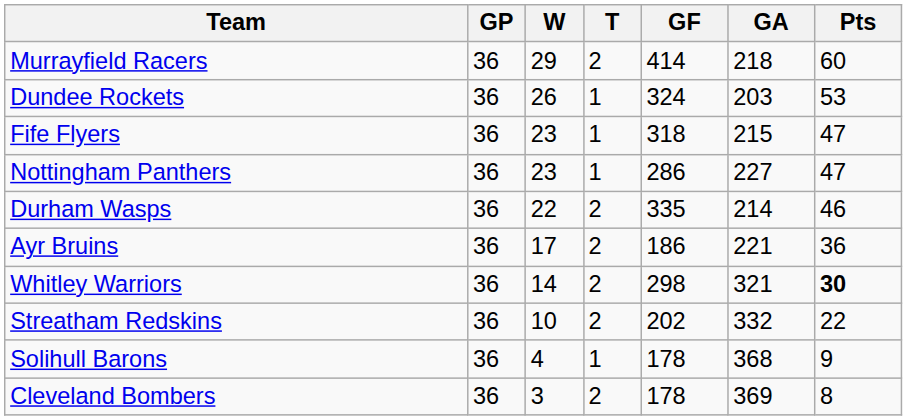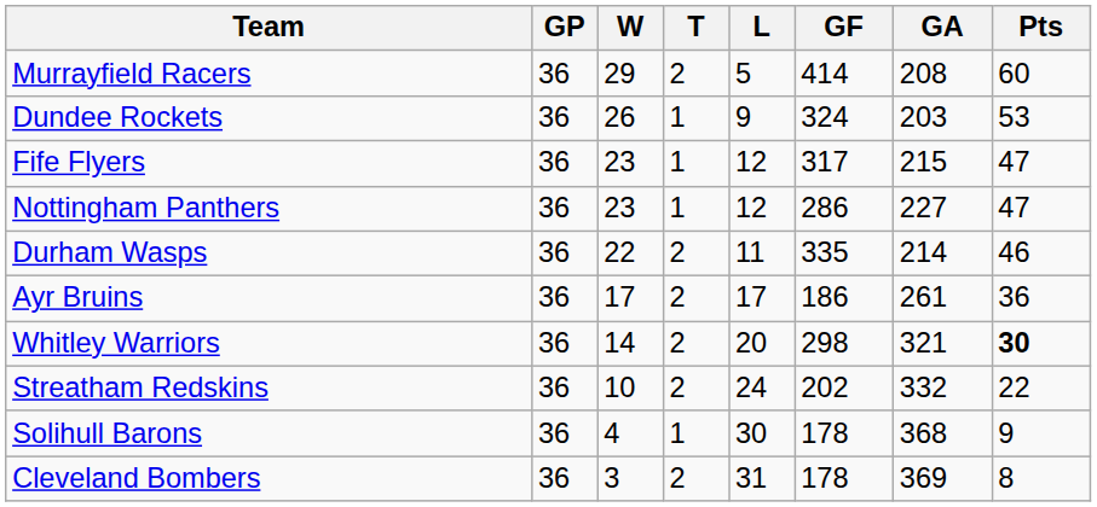+ column: L | 5 | 9 | 12 | 12 | 11 | 17 | 20 | 24 | 30 | 31
Murrayfield Racers | GA: 218 -> 208
Fife Flyers | GF: 318 -> 317
Ayr Bruins | GA: 221 -> 261
